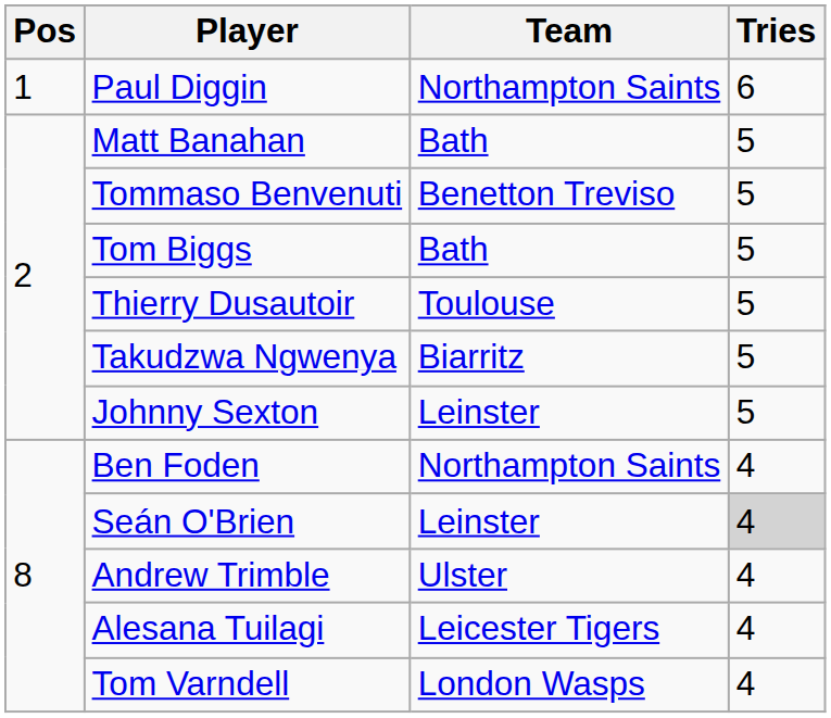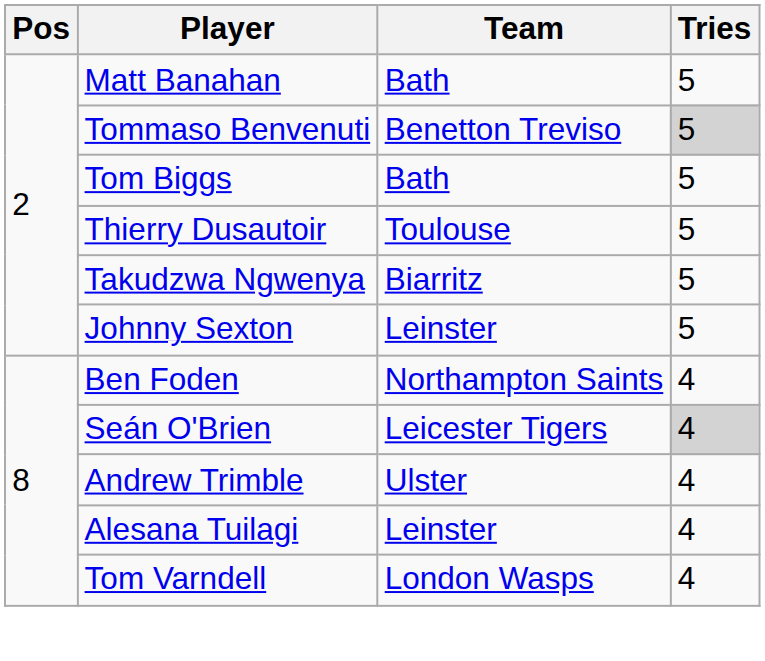- row: 1 | Paul Diggin | Northampton Saints | 6
Tommaso Benvenuti | Tries: no background -> lightgrey background
Seán O'Brien | Team: Leinster -> Leicester Tigers
Alesana Tuilagi | Team: Leicester Tigers -> Leinster
